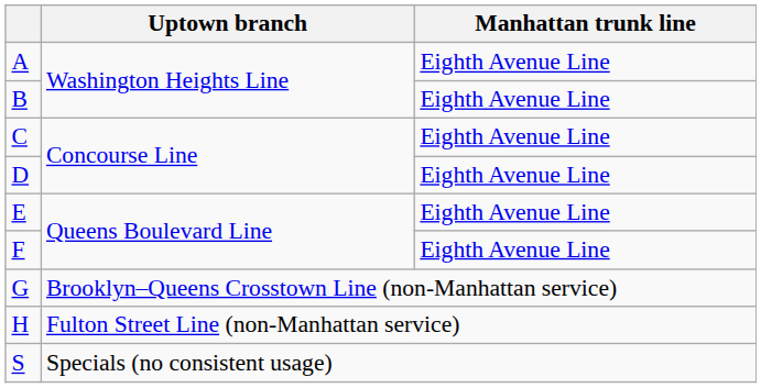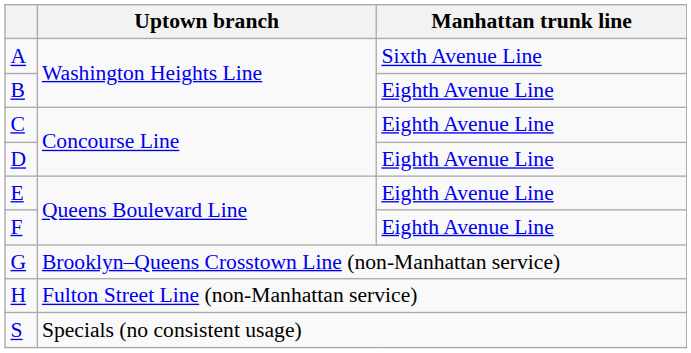A | Manhattan trunk line: Eighth Avenue Line -> Sixth Avenue Line
